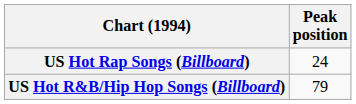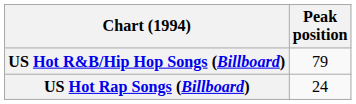rows swapped: US Hot R&B/Hip Hop Songs (Billboard) <-> US Hot Rap Songs (Billboard)
